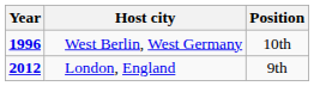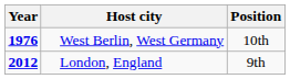West Berlin, West Germany | Year: 1996 -> 1976
